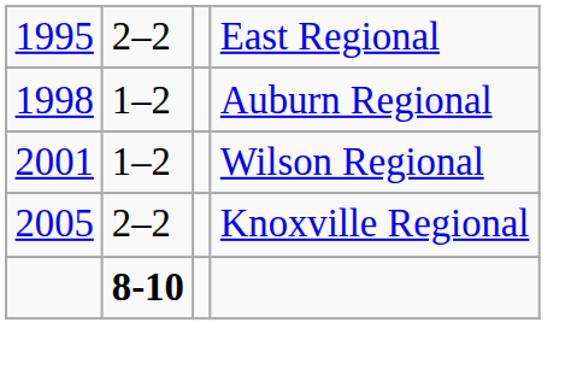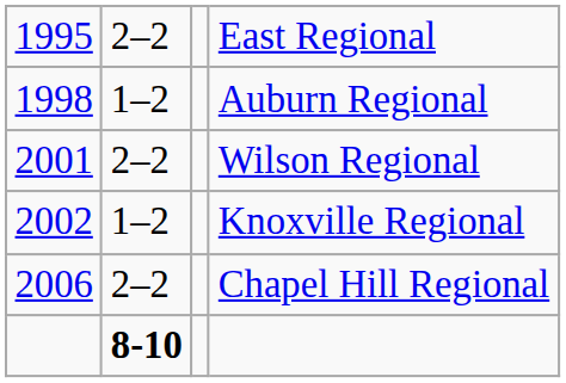Wilson Regional | column 2: 1–2 -> 2–2
Knoxville Regional | column 1: 2005 -> 2002
Knoxville Regional | column 2: 2–2 -> 1–2
+ row: 2006 | 2–2 | Chapel Hill Regional
